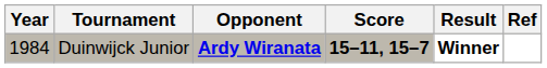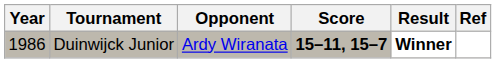Duinwijck Junior | Year: 1984 -> 1986
Duinwijck Junior | Opponent: bold -> normal
